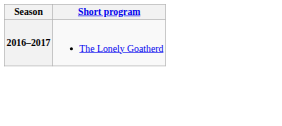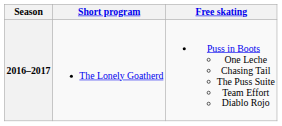+ column: Free skating | Puss in Boots One Leche Chasing Tail The Puss Suite Team Effort Diablo Rojo
